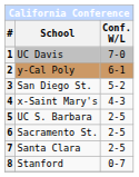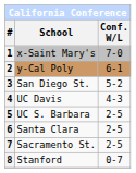1 | School: UC Davis -> x-Saint Mary's
4 | School: x-Saint Mary's -> UC Davis
6 | School: Sacramento St. -> Santa Clara
7 | School: Santa Clara -> Sacramento St.
